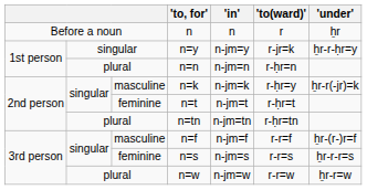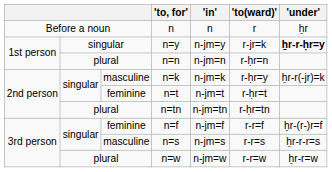n=y | 'under': normal -> bold
n=f | column 3: masculine -> feminine
n=s | column 3: feminine -> masculine
